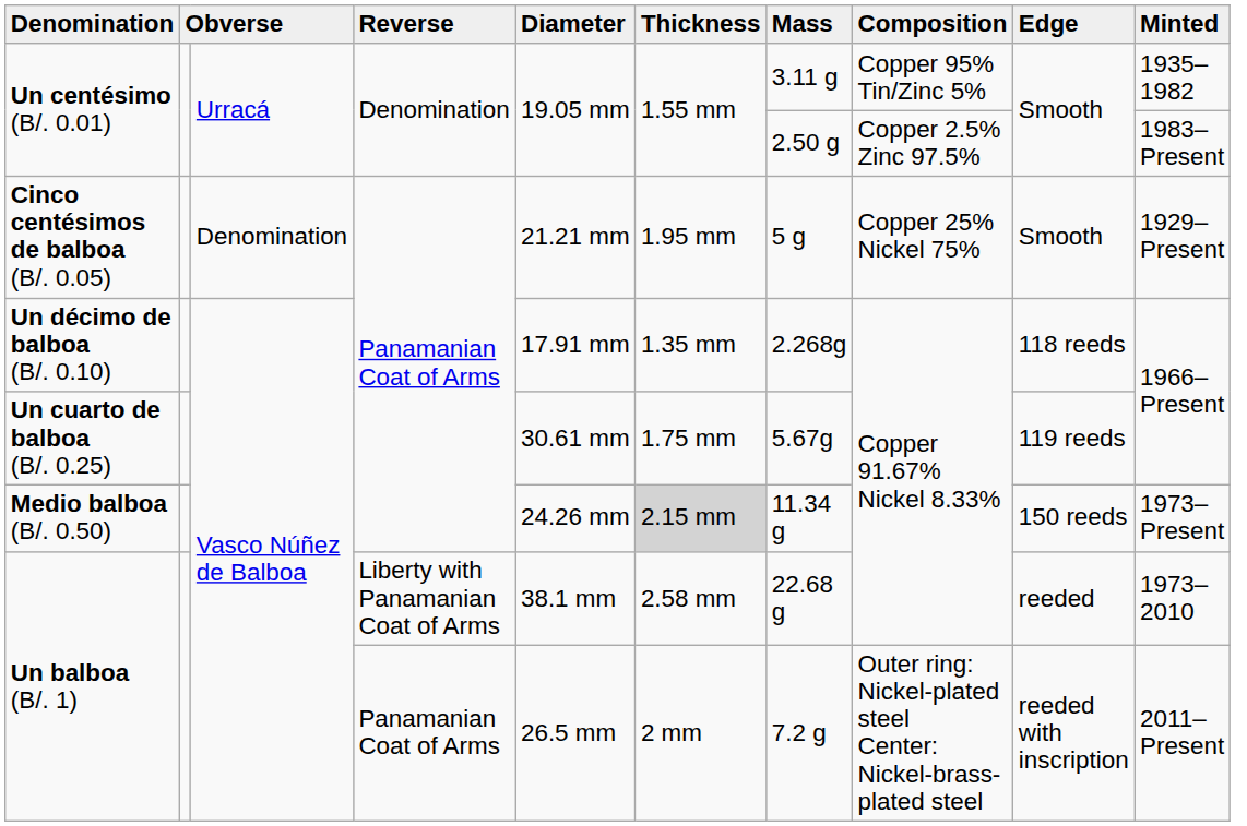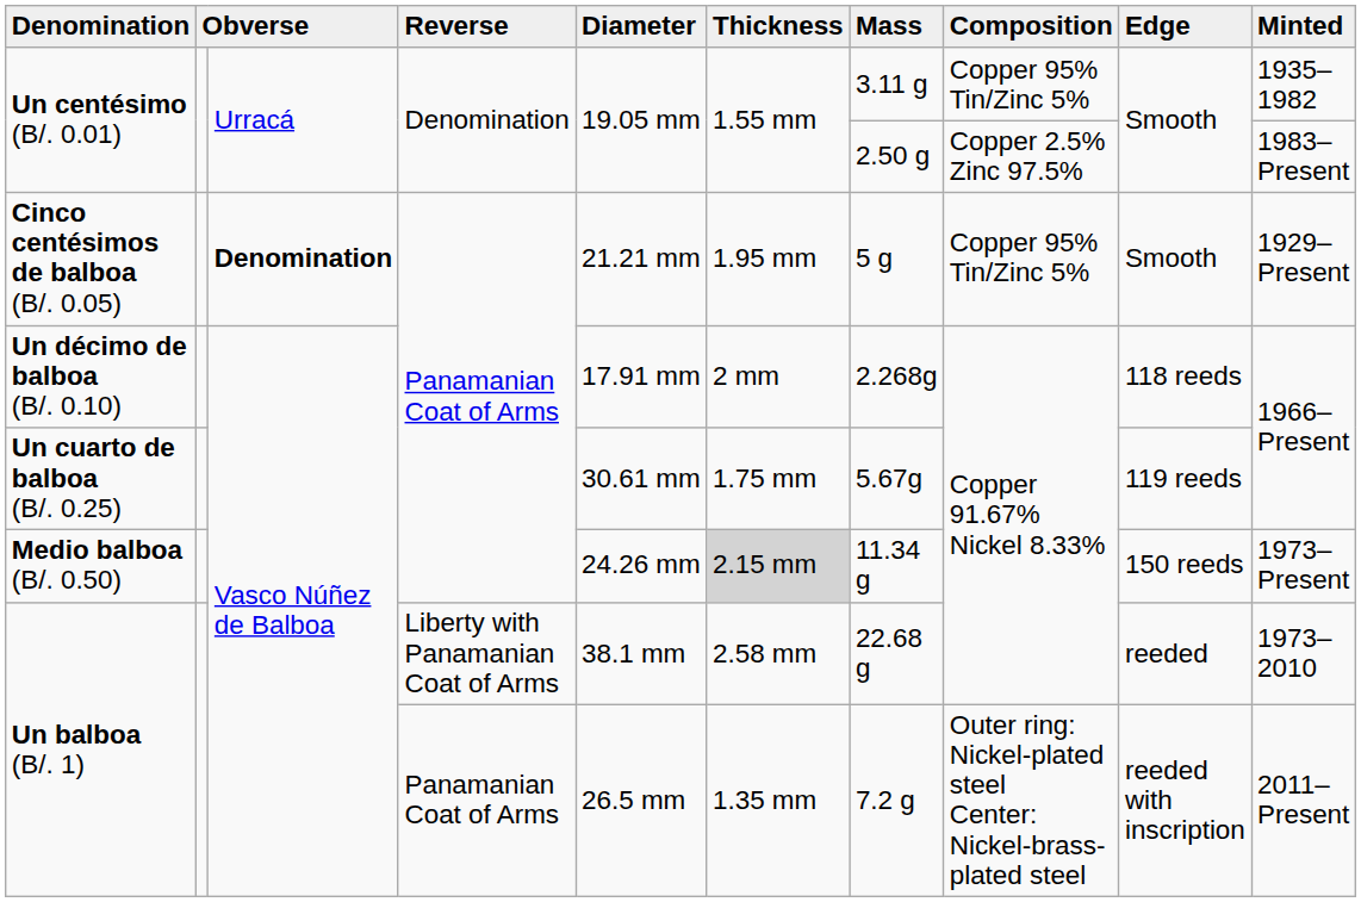Cinco centésimos de balboa (B/. 0.05) | column 3: normal -> bold
Cinco centésimos de balboa (B/. 0.05) | Composition: Copper 25% Nickel 75% -> Copper 95% Tin/Zinc 5%
Un décimo de balboa (B/. 0.10) | Thickness: 1.35 mm -> 2 mm
Un balboa (B/. 1) / Panamanian Coat of Arms | Thickness: 2 mm -> 1.35 mm
